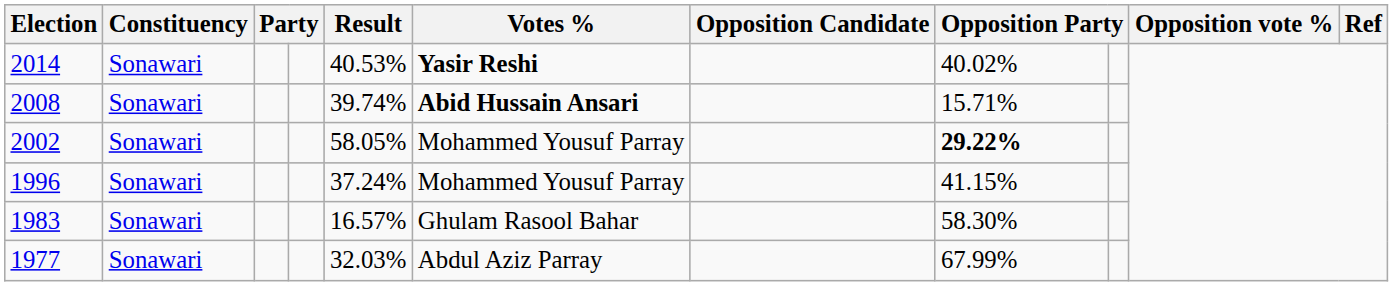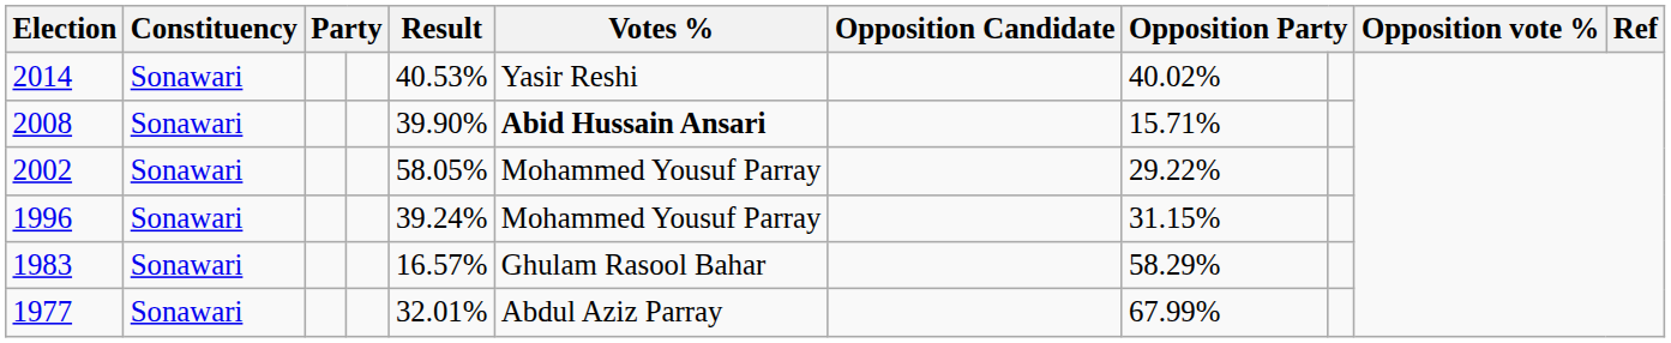2014 | Votes %: bold -> normal
2008 | Result: 39.74% -> 39.90%
2002 | column 8: bold -> normal
1996 | Result: 37.24% -> 39.24%
1996 | column 8: 41.15% -> 31.15%
1983 | column 8: 58.30% -> 58.29%
1977 | Result: 32.03% -> 32.01%
